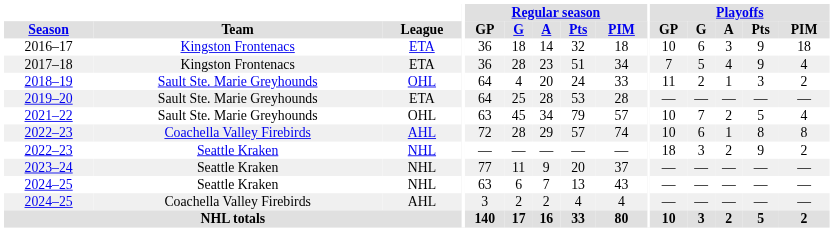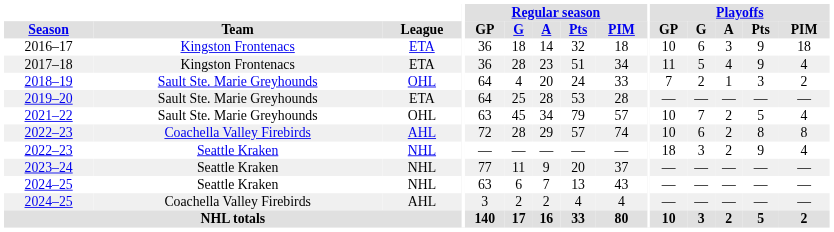2017–18 | Playoffs / GP: 7 -> 11
2018–19 | Playoffs / GP: 11 -> 7
2022–23 / Coachella Valley Firebirds | Playoffs / A: 1 -> 2
2022–23 / Seattle Kraken | Playoffs / PIM: 2 -> 4
